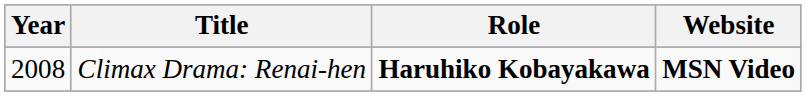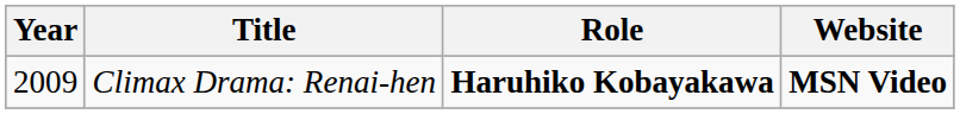Climax Drama: Renai-hen | Year: 2008 -> 2009
